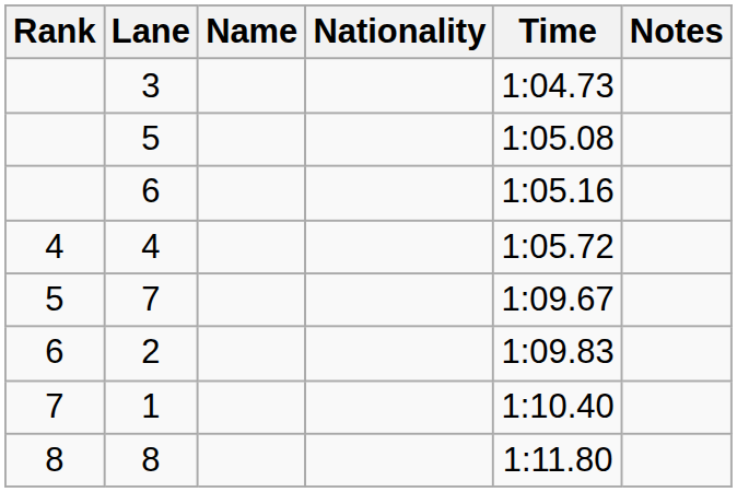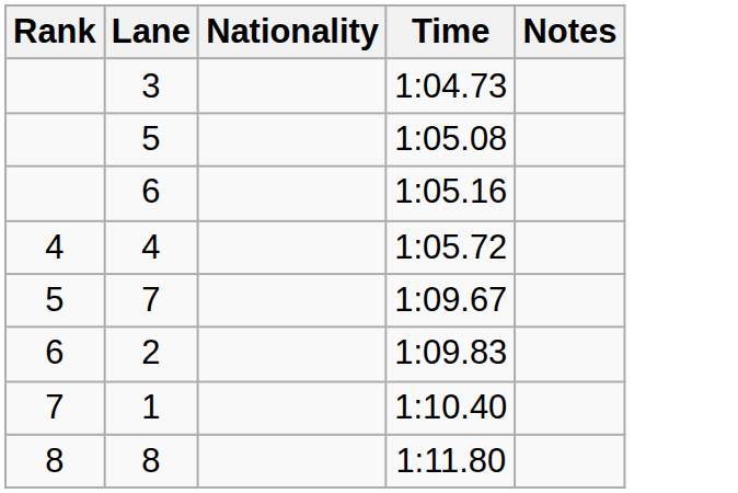- column: Name
